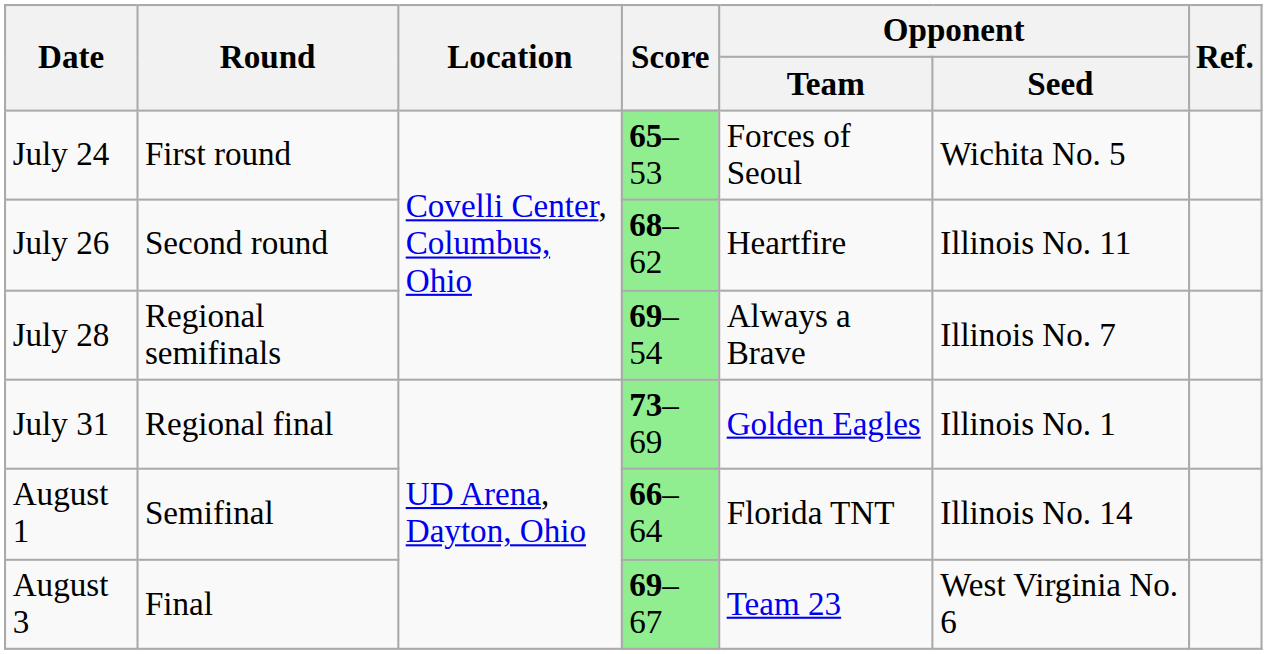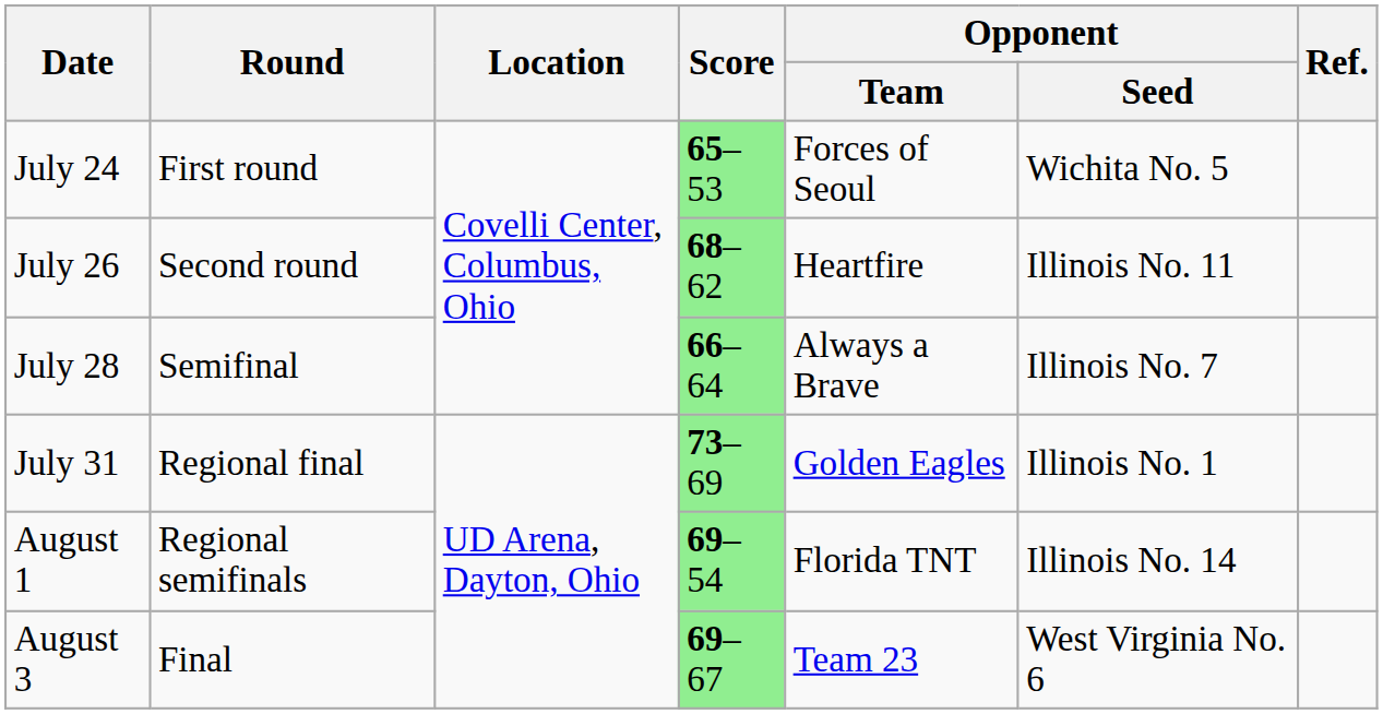July 28 | Round: Regional semifinals -> Semifinal
July 28 | Score: 69–54 -> 66–64
August 1 | Round: Semifinal -> Regional semifinals
August 1 | Score: 66–64 -> 69–54
